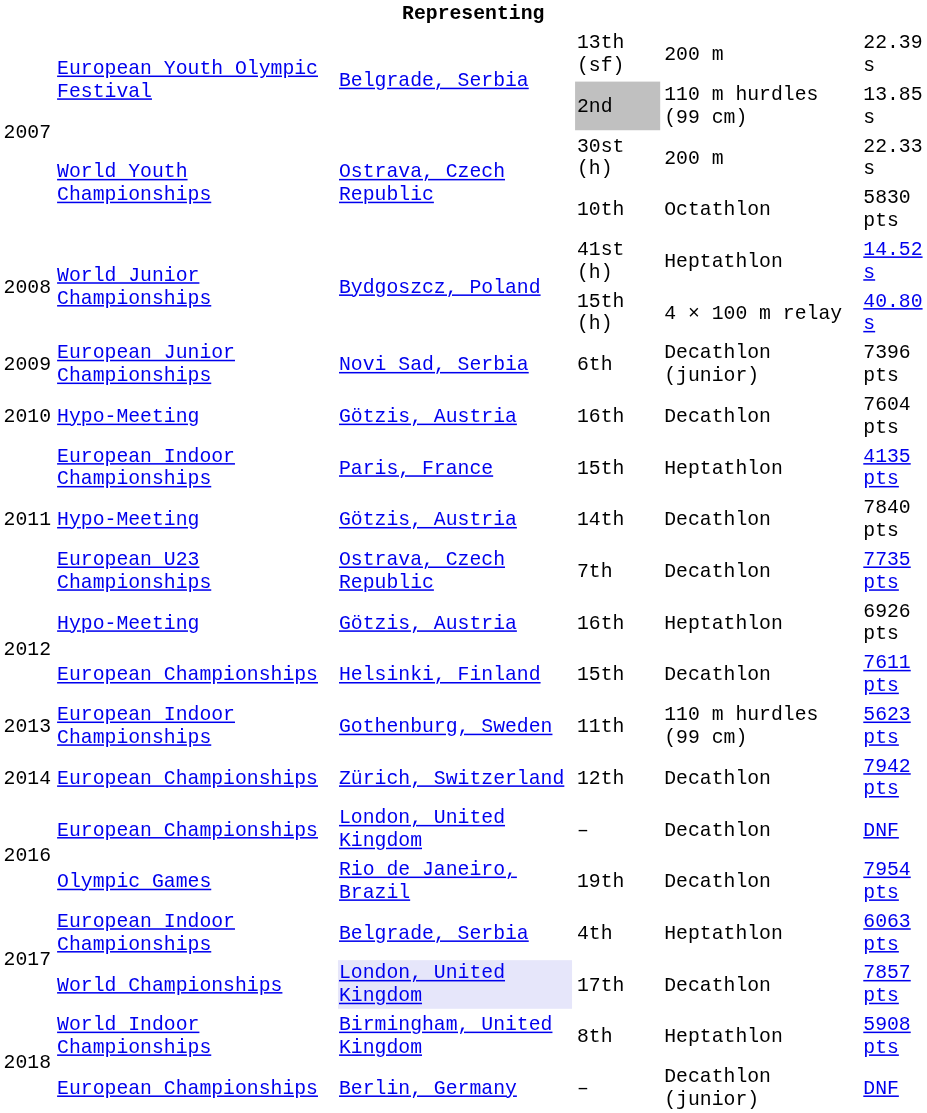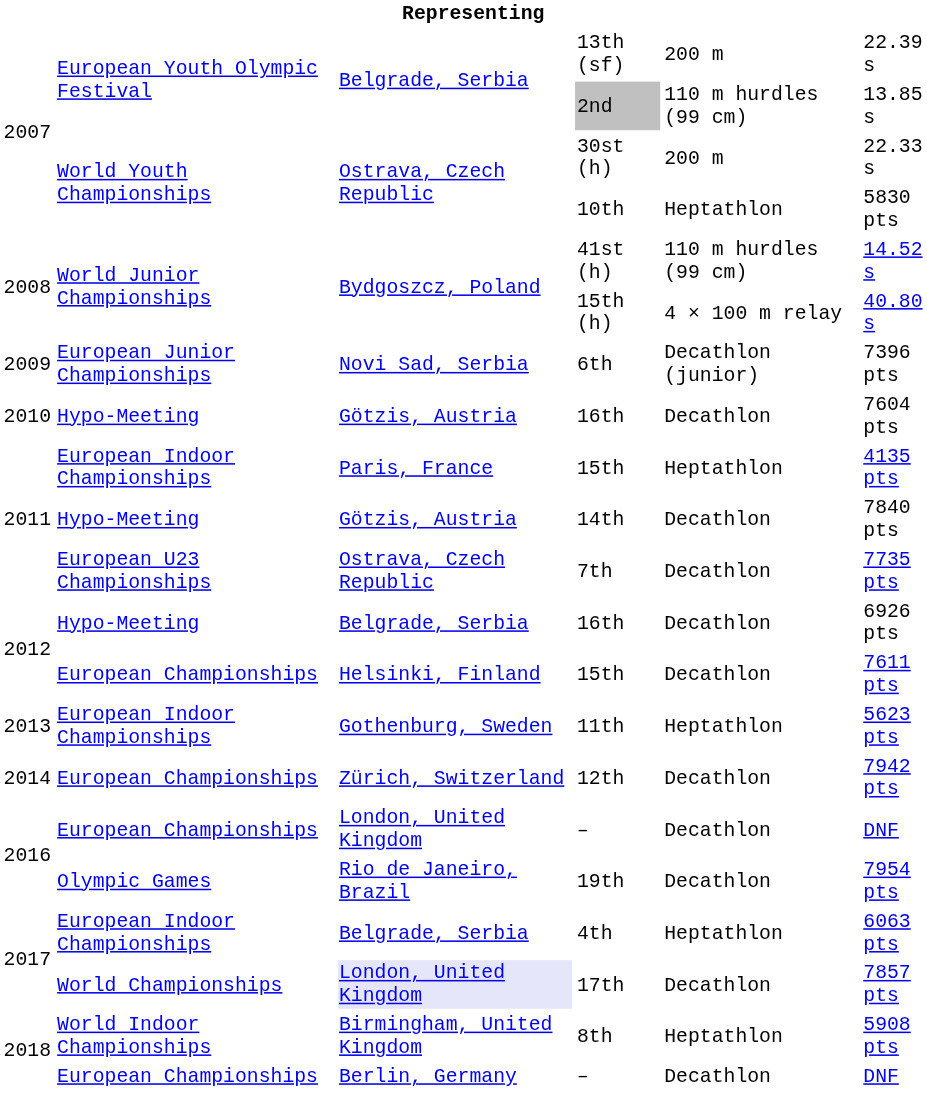10th | column 5: Octathlon -> Heptathlon
41st (h) | column 5: Heptathlon -> 110 m hurdles (99 cm)
2012 / 16th | column 3: Götzis, Austria -> Belgrade, Serbia
2012 / 16th | column 5: Heptathlon -> Decathlon
11th | column 5: 110 m hurdles (99 cm) -> Heptathlon
2018 / – | column 5: Decathlon (junior) -> Decathlon
